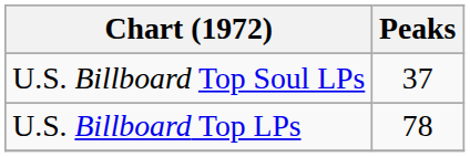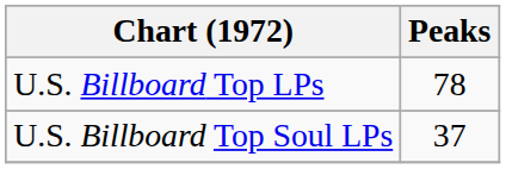rows swapped: U.S. Billboard Top LPs <-> U.S. Billboard Top Soul LPs
